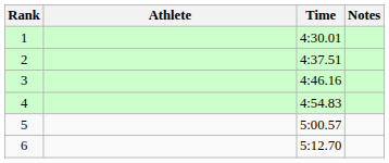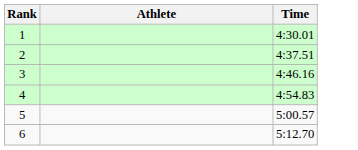- column: Notes
